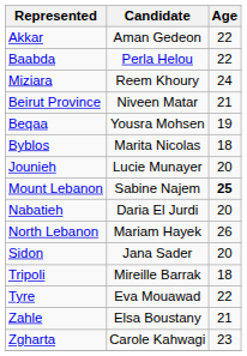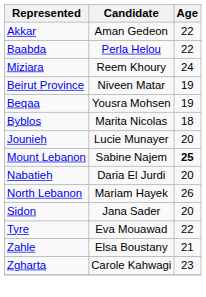Beirut Province | Age: 21 -> 19
- row: Tripoli | Mireille Barrak | 18
